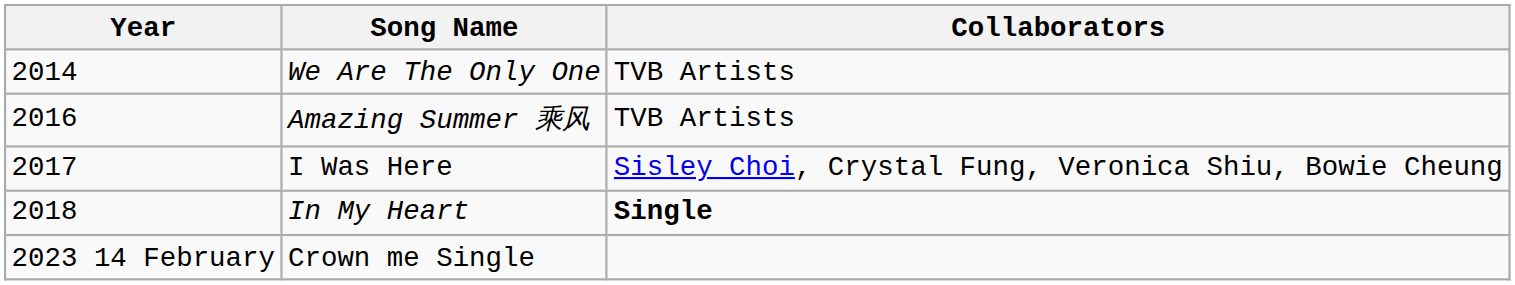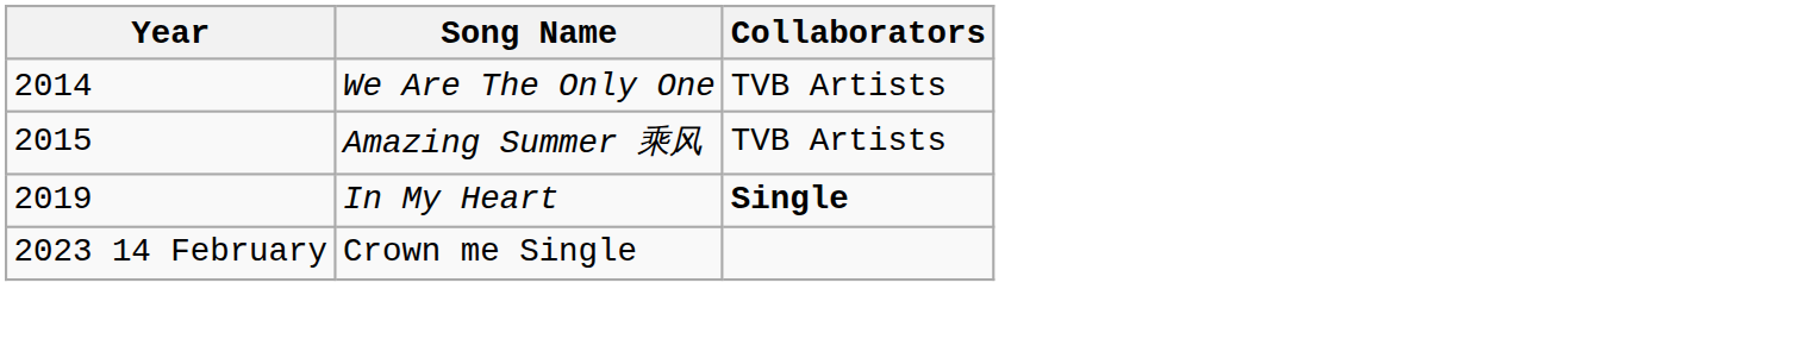Amazing Summer 乘风 | Year: 2016 -> 2015
- row: 2017 | I Was Here | Sisley Choi, Crystal Fung, Veronica Shiu, Bowie Cheung
In My Heart | Year: 2018 -> 2019
